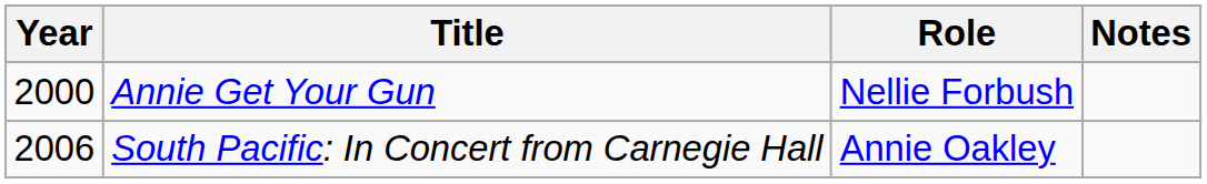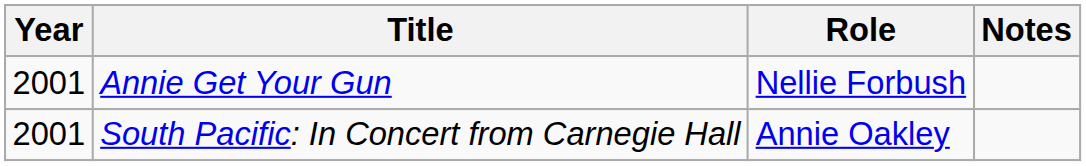Annie Get Your Gun | Year: 2000 -> 2001
South Pacific: In Concert from Carnegie Hall | Year: 2006 -> 2001
